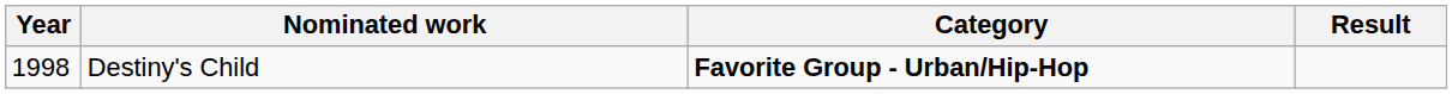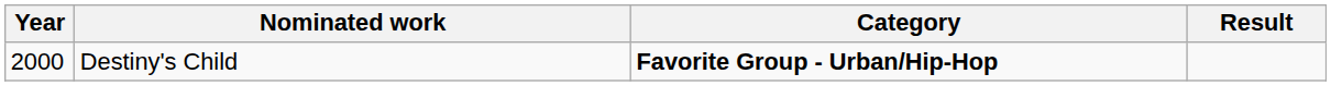Destiny's Child | Year: 1998 -> 2000
